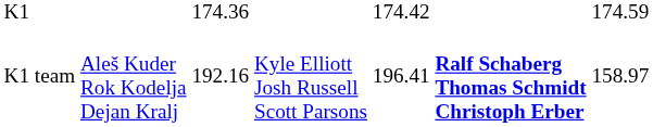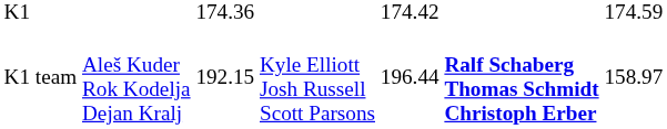K1 team | column 3: 192.16 -> 192.15
K1 team | column 5: 196.41 -> 196.44
